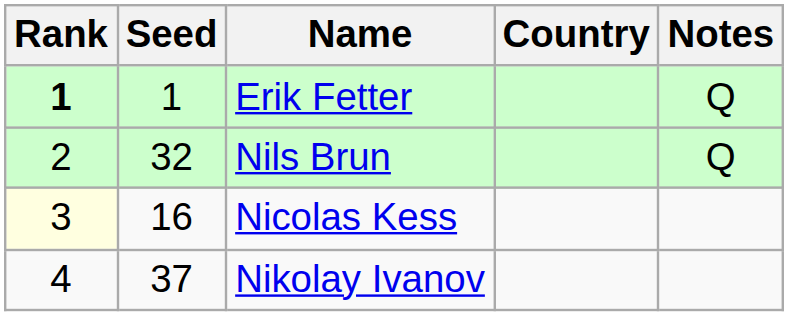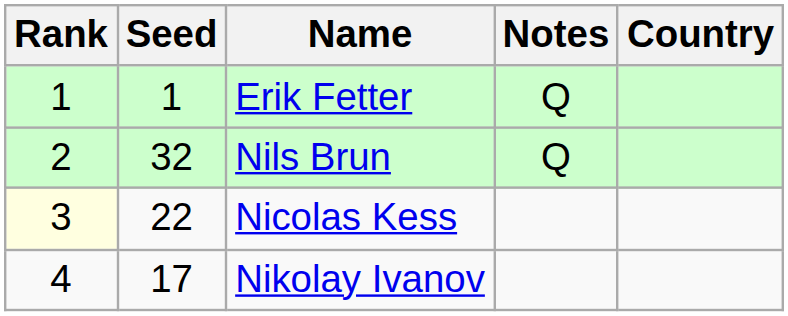columns swapped: Country <-> Notes
Erik Fetter | Rank: bold -> normal
Nicolas Kess | Seed: 16 -> 22
Nikolay Ivanov | Seed: 37 -> 17
